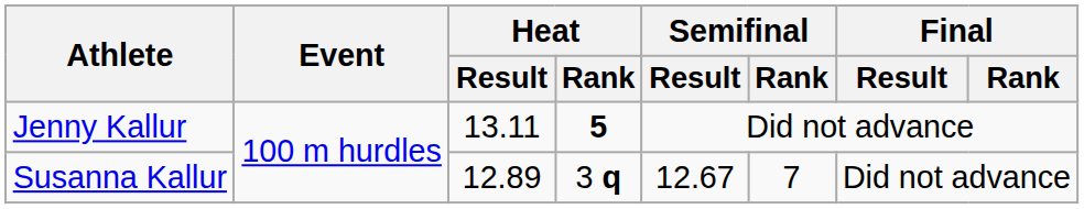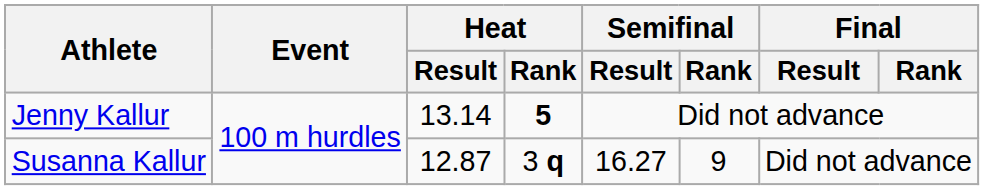Jenny Kallur | Heat / Result: 13.11 -> 13.14
Susanna Kallur | Heat / Result: 12.89 -> 12.87
Susanna Kallur | Semifinal / Result: 12.67 -> 16.27
Susanna Kallur | Semifinal / Rank: 7 -> 9
